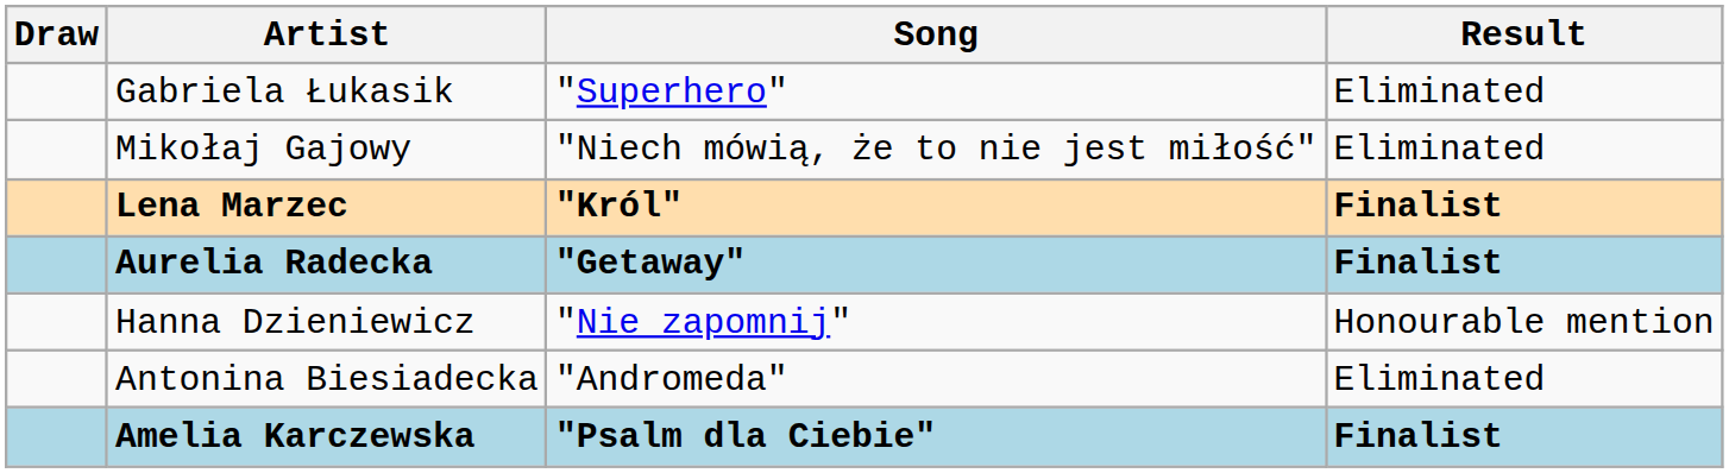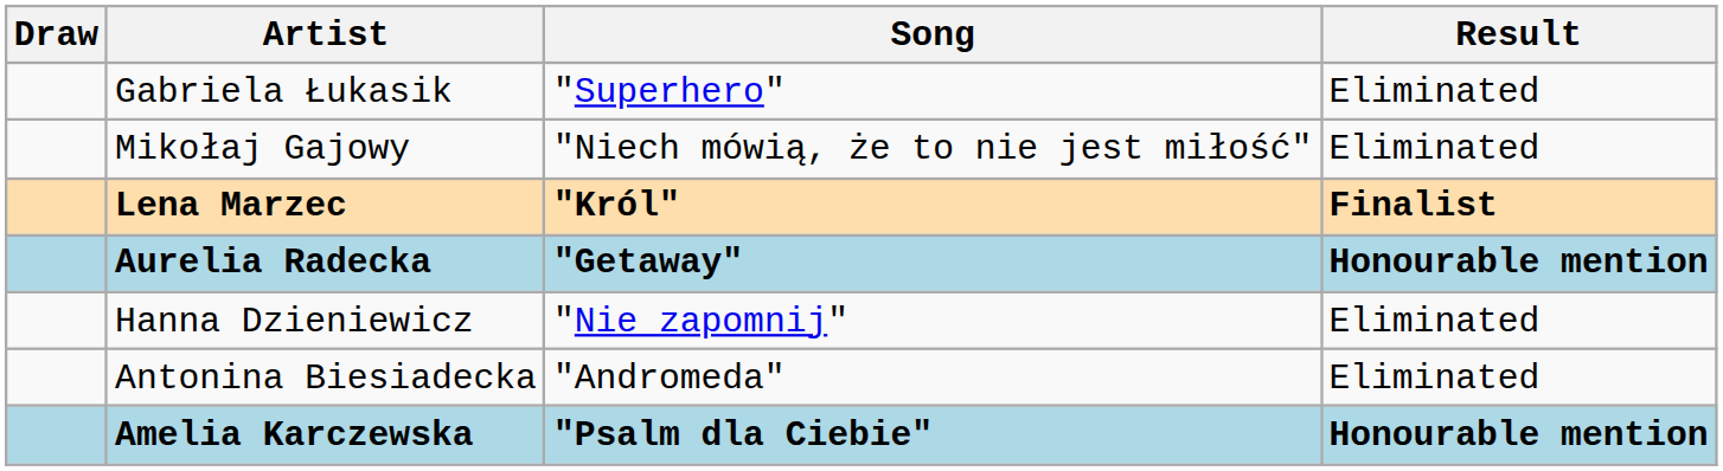Aurelia Radecka | Result: Finalist -> Honourable mention
Hanna Dzieniewicz | Result: Honourable mention -> Eliminated
Amelia Karczewska | Result: Finalist -> Honourable mention
